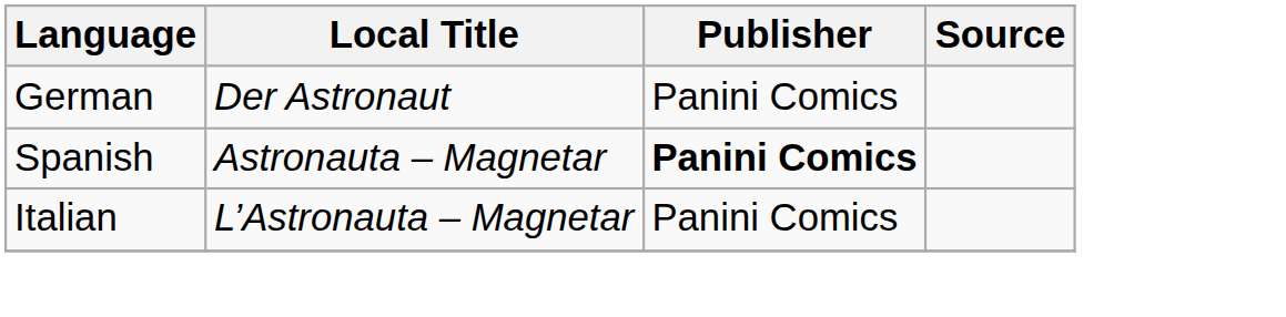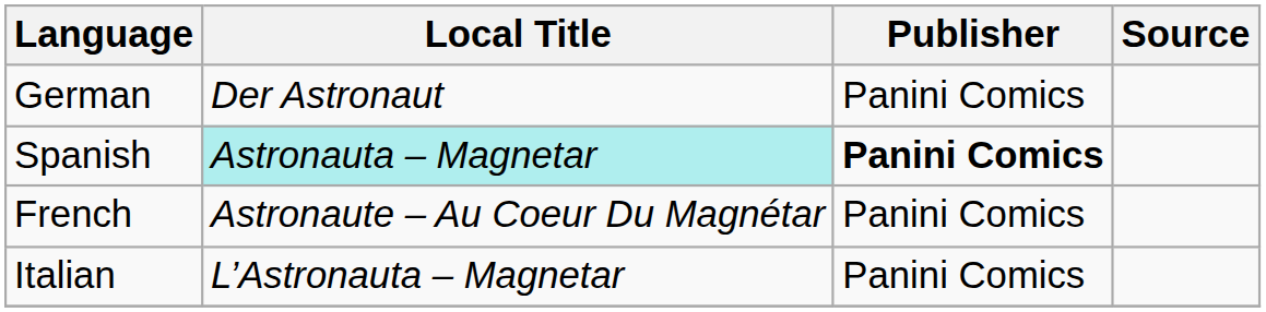Spanish | Local Title: no background -> paleturquoise background
+ row: French | Astronaute – Au Coeur Du Magnétar | Panini Comics
